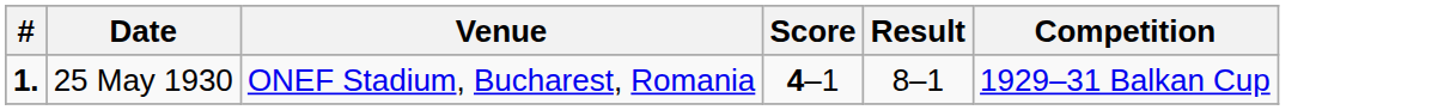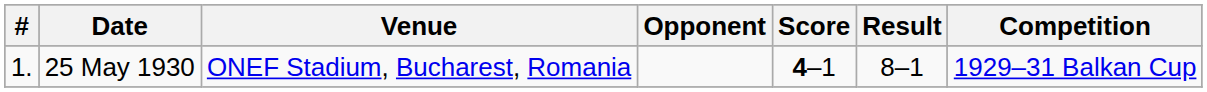+ column: Opponent
25 May 1930 | #: bold -> normal
